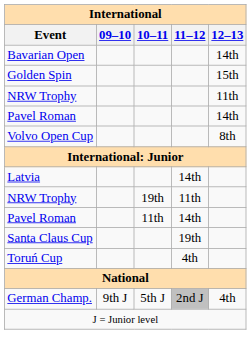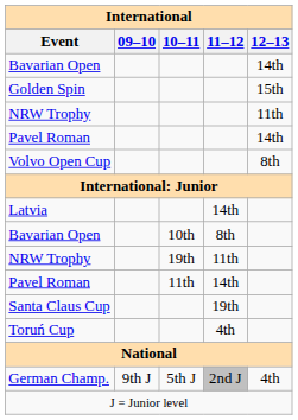+ row: Bavarian Open | 10th | 8th
